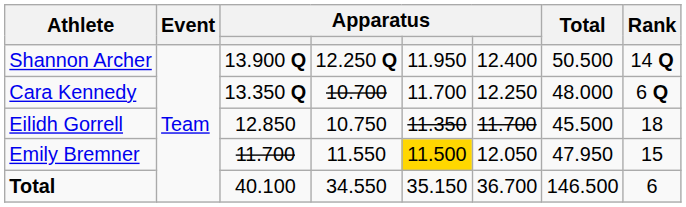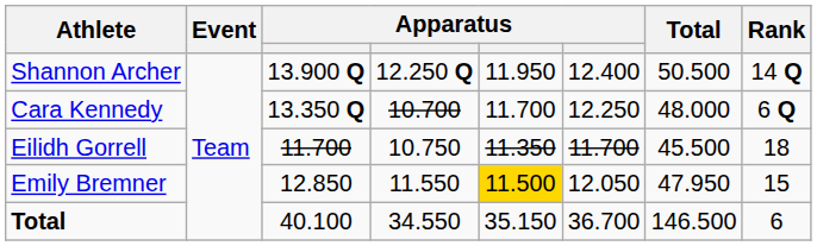Eilidh Gorrell | column 3: 12.850 -> 11.700
Emily Bremner | column 3: 11.700 -> 12.850
